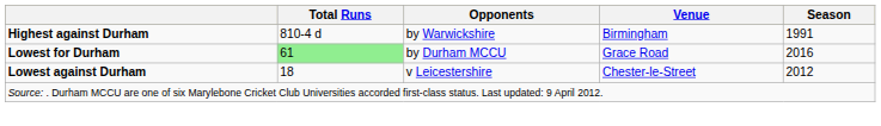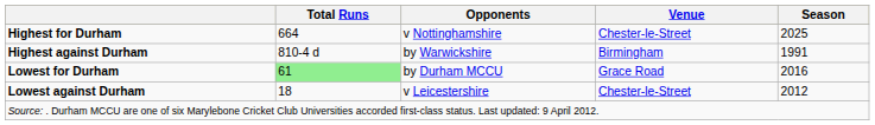+ row: Highest for Durham | 664 | v Nottinghamshire | Chester-le-Street | 2025
